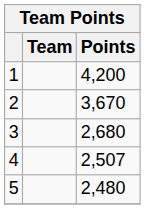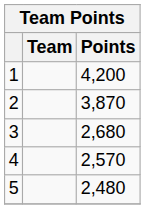2 | Points: 3,670 -> 3,870
4 | Points: 2,507 -> 2,570
